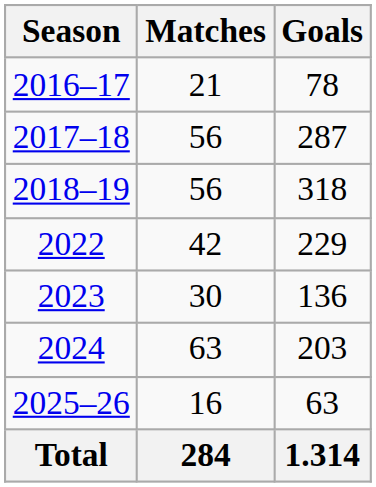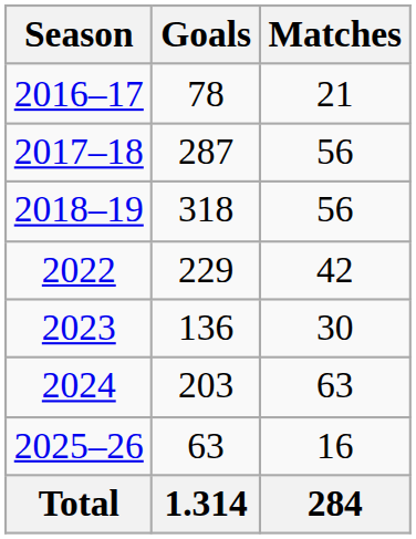columns swapped: Matches <-> Goals
